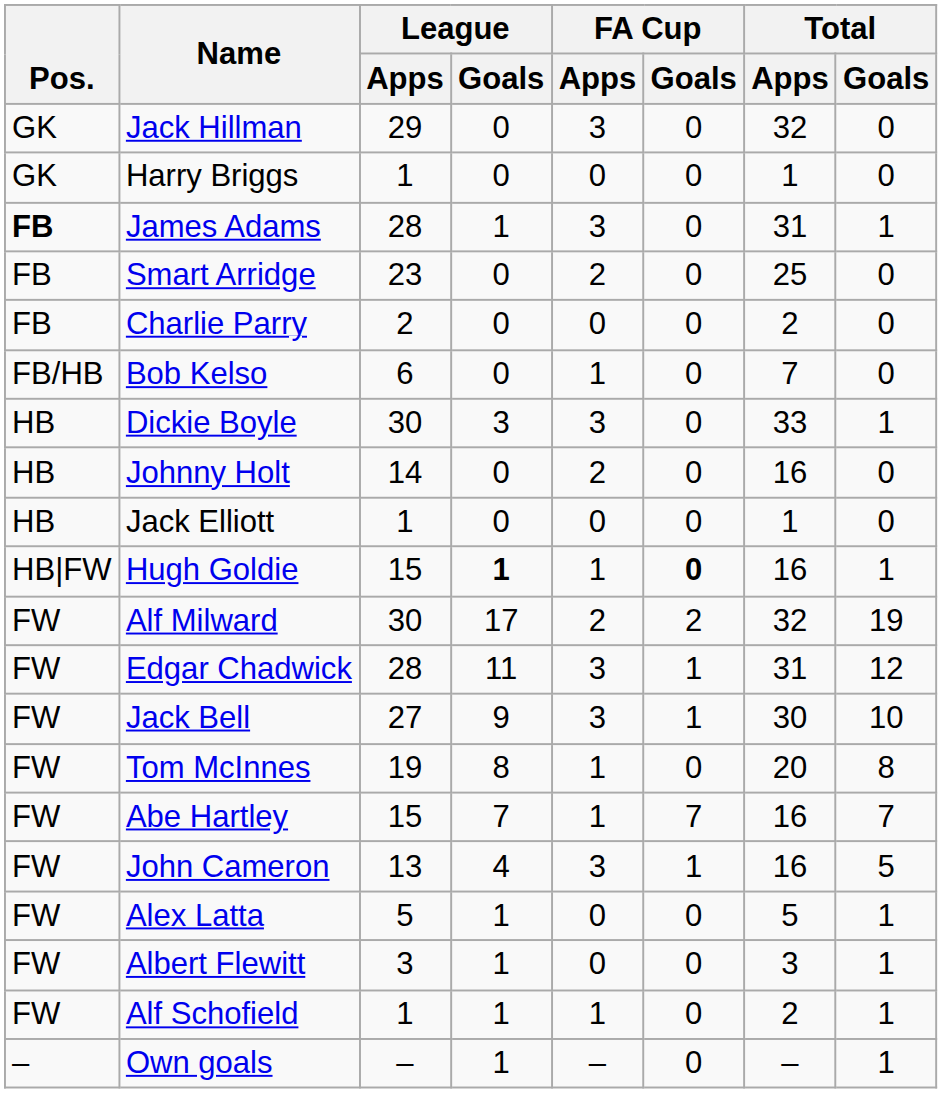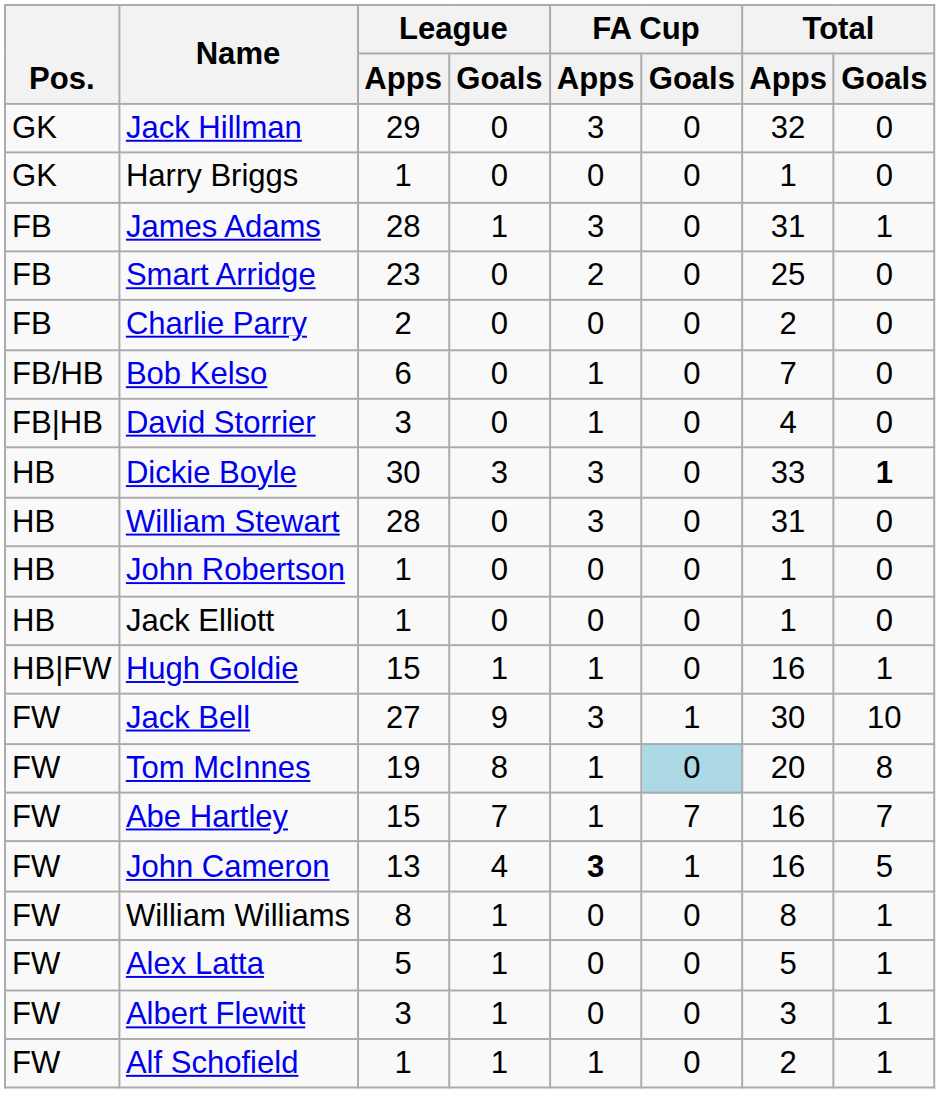James Adams | Pos.: bold -> normal
+ row: FB|HB | David Storrier | 3 | 0 | 1 | 0 | 4 | 0
Dickie Boyle | Total / Goals: normal -> bold
+ row: HB | William Stewart | 28 | 0 | 3 | 0 | 31 | 0
- row: HB | Johnny Holt | 14 | 0 | 2 | 0 | 16 | 0
+ row: HB | John Robertson | 1 | 0 | 0 | 0 | 1 | 0
Hugh Goldie | League / Goals: bold -> normal
Hugh Goldie | FA Cup / Goals: bold -> normal
- row: FW | Alf Milward | 30 | 17 | 2 | 2 | 32 | 19
- row: FW | Edgar Chadwick | 28 | 11 | 3 | 1 | 31 | 12
Tom McInnes | FA Cup / Goals: no background -> lightblue background
John Cameron | FA Cup / Apps: normal -> bold
+ row: FW | William Williams | 8 | 1 | 0 | 0 | 8 | 1
- row: – | Own goals | – | 1 | – | 0 | – | 1
